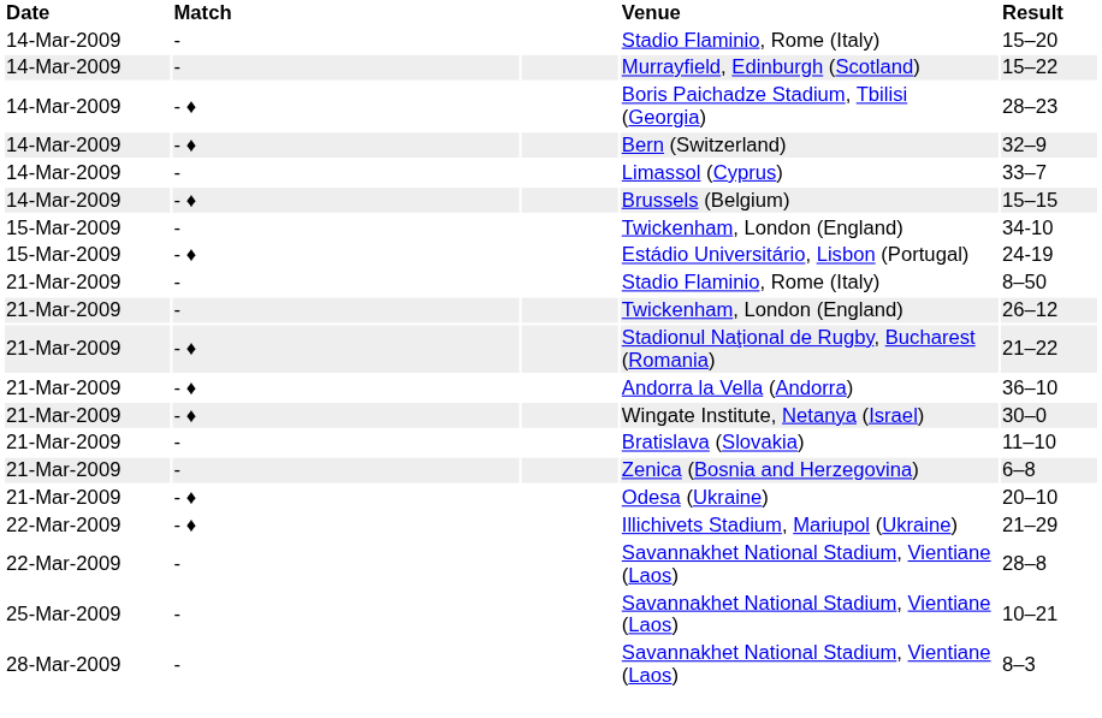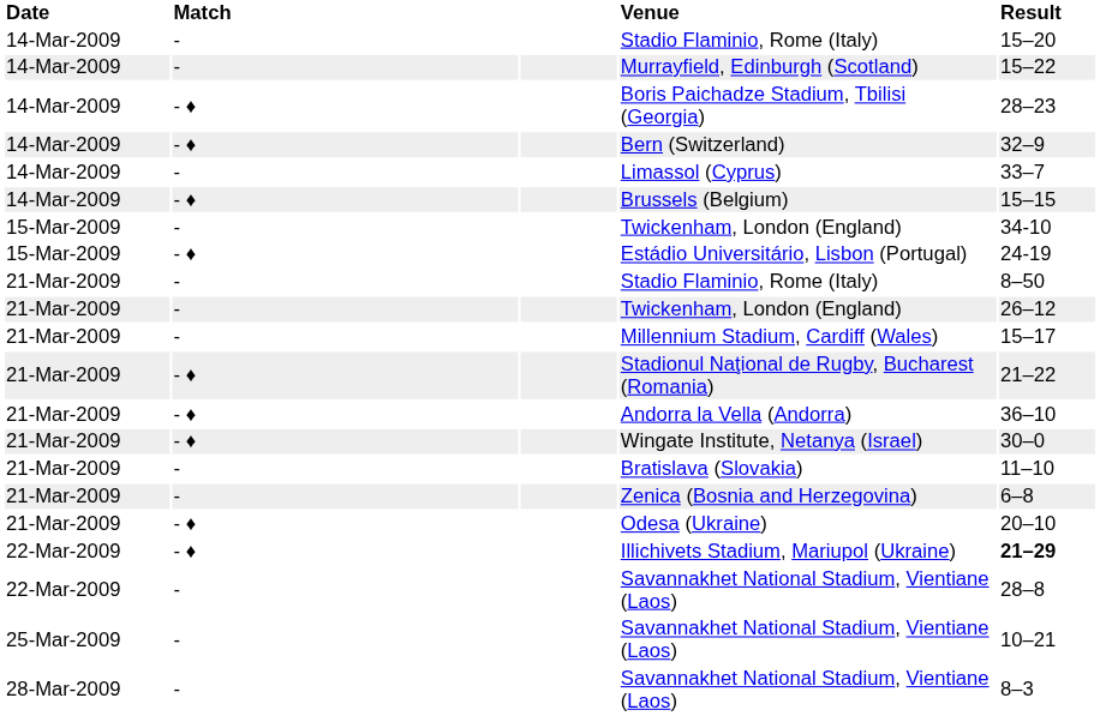+ row: 21-Mar-2009 | - | Millennium Stadium, Cardiff (Wales) | 15–17
Illichivets Stadium, Mariupol (Ukraine) | Result: normal -> bold
